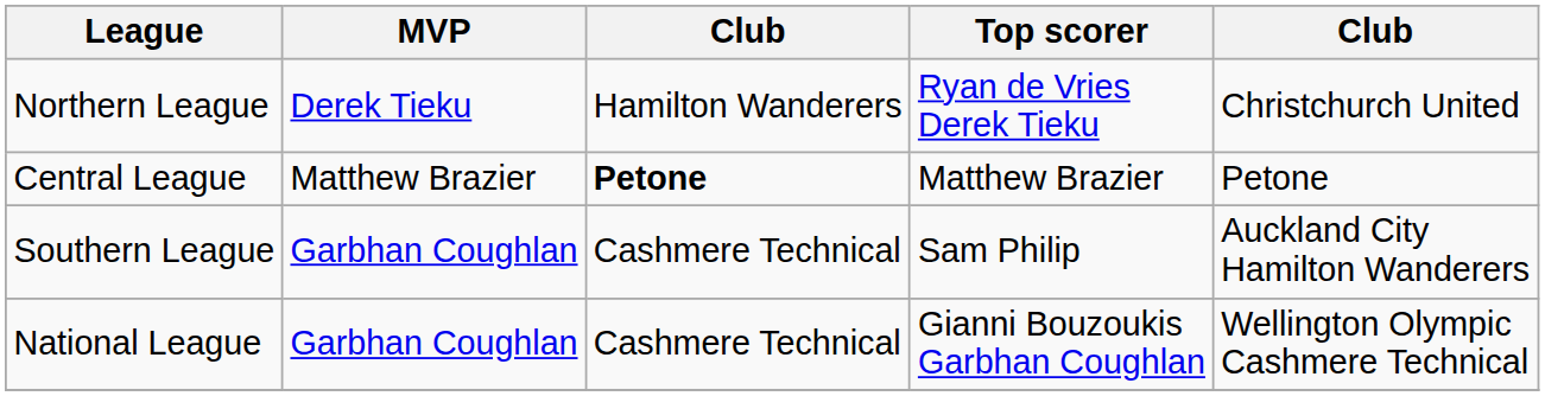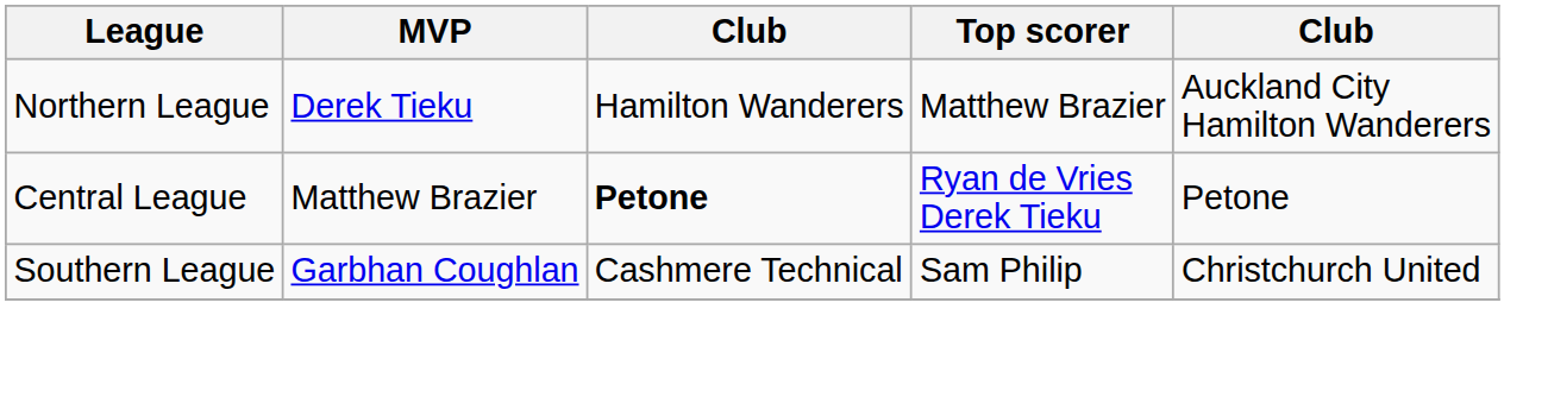Northern League | Top scorer: Ryan de Vries Derek Tieku -> Matthew Brazier
Northern League | column 5: Christchurch United -> Auckland City Hamilton Wanderers
Central League | Top scorer: Matthew Brazier -> Ryan de Vries Derek Tieku
Southern League | column 5: Auckland City Hamilton Wanderers -> Christchurch United
- row: National League | Garbhan Coughlan | Cashmere Technical | Gianni Bouzoukis Garbhan Coughlan | Wellington Olympic Cashmere Technical
